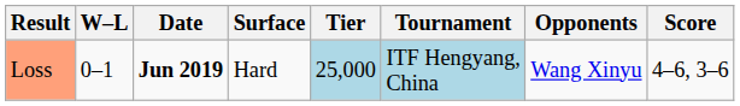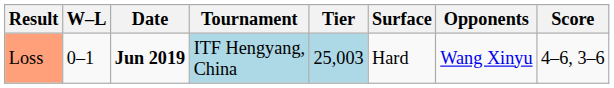columns swapped: Tournament <-> Surface
Loss | Tier: 25,000 -> 25,003
